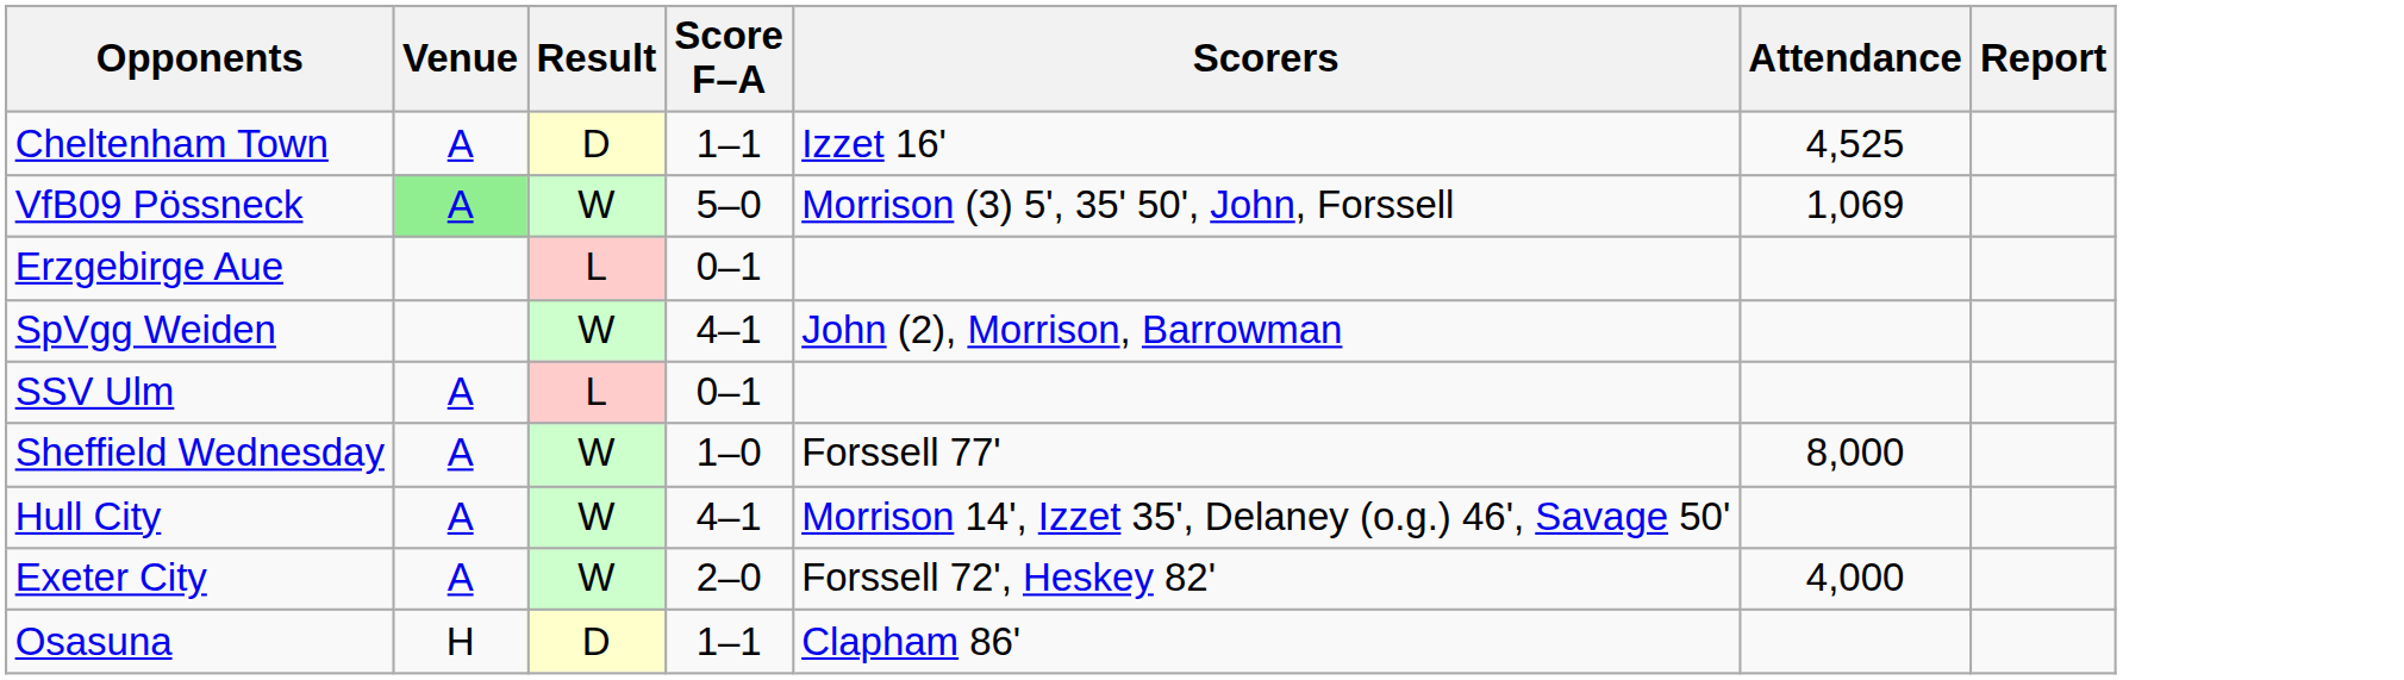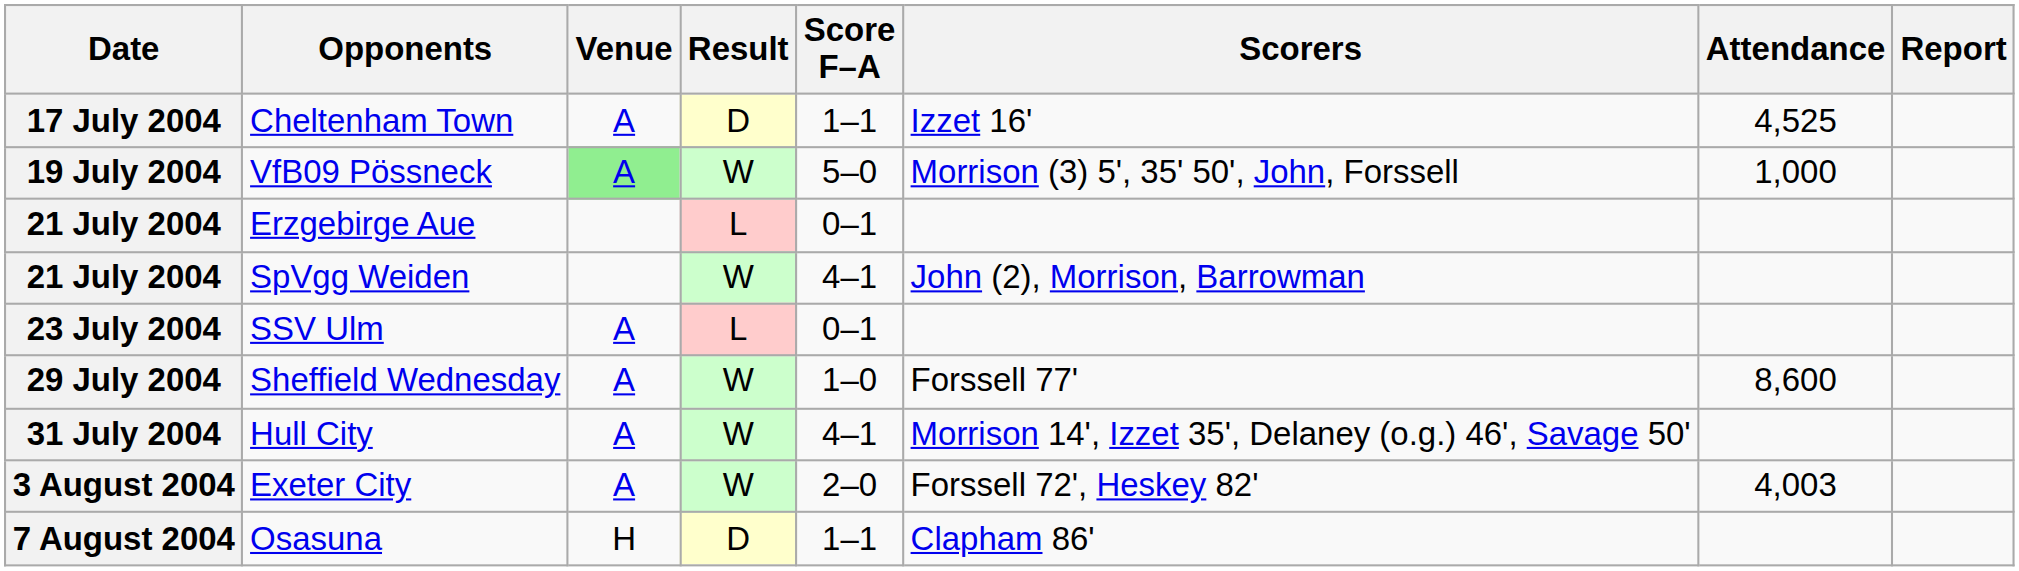+ column: Date | 17 July 2004 | 19 July 2004 | 21 July 2004 | 21 July 2004 | 23 July 2004 | 29 July 2004 | 31 July 2004 | 3 August 2004 | 7 August 2004
VfB09 Pössneck | Attendance: 1,069 -> 1,000
Sheffield Wednesday | Attendance: 8,000 -> 8,600
Exeter City | Attendance: 4,000 -> 4,003
